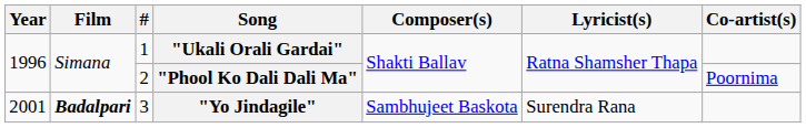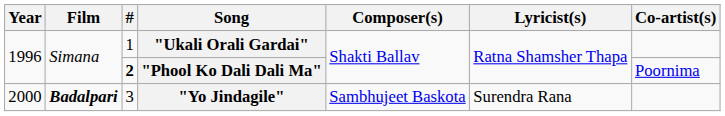"Phool Ko Dali Dali Ma" | #: normal -> bold
"Yo Jindagile" | Year: 2001 -> 2000
